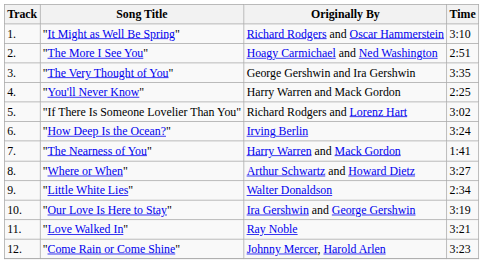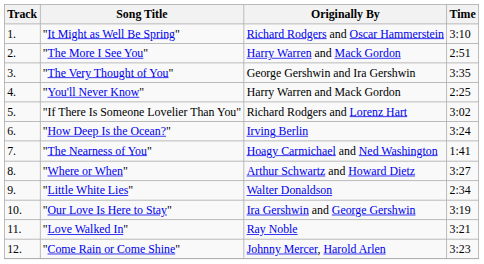"The More I See You" | Originally By: Hoagy Carmichael and Ned Washington -> Harry Warren and Mack Gordon
"The Nearness of You" | Originally By: Harry Warren and Mack Gordon -> Hoagy Carmichael and Ned Washington
